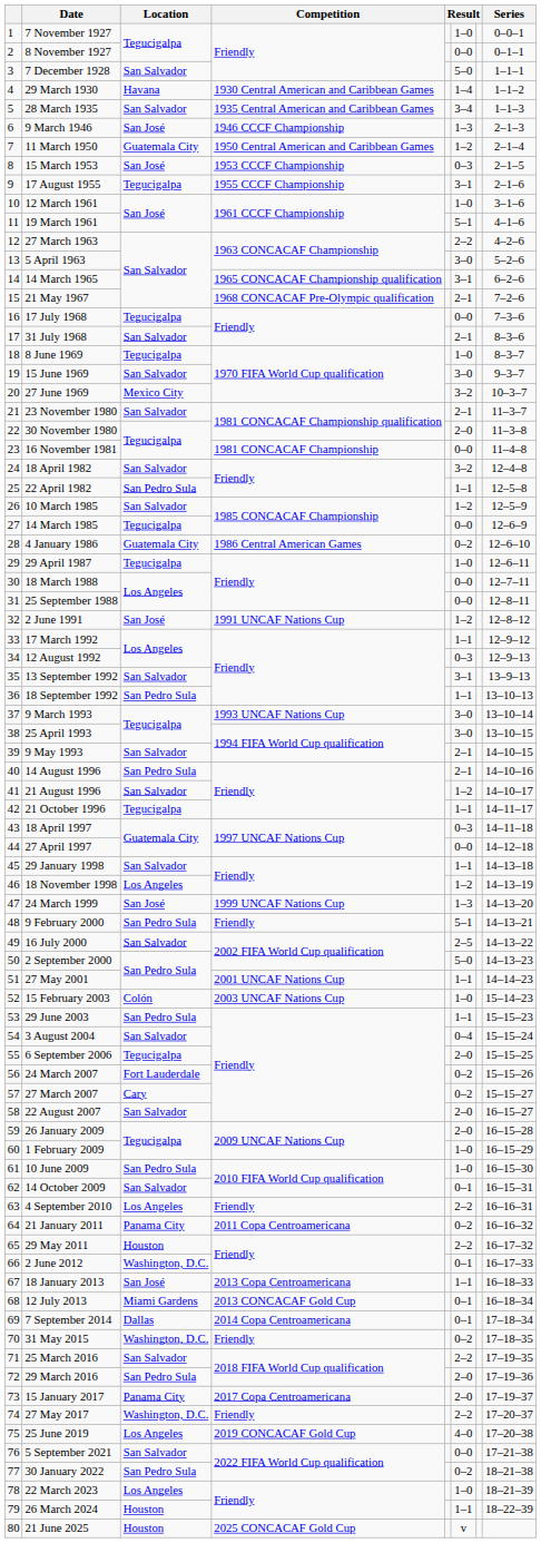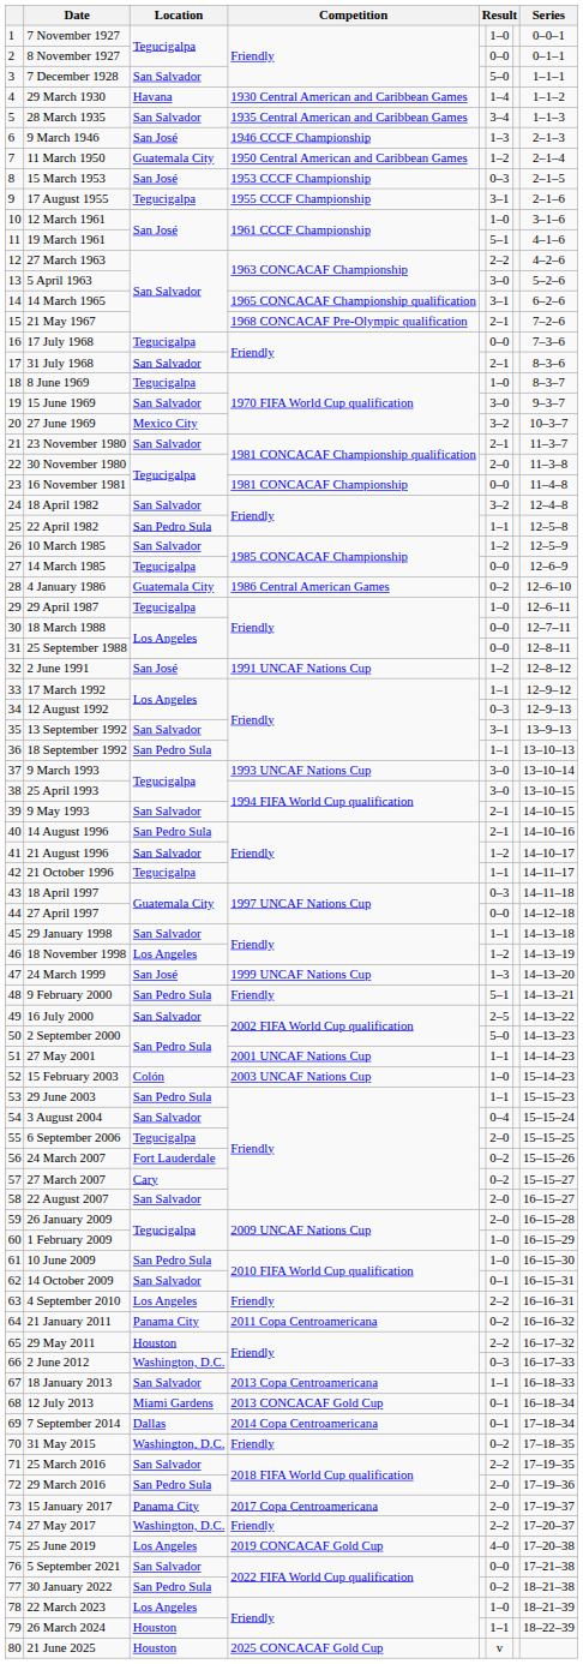2 June 2012 | column 6: 0–1 -> 0–3
18 January 2013 | Location: San José -> San Salvador
